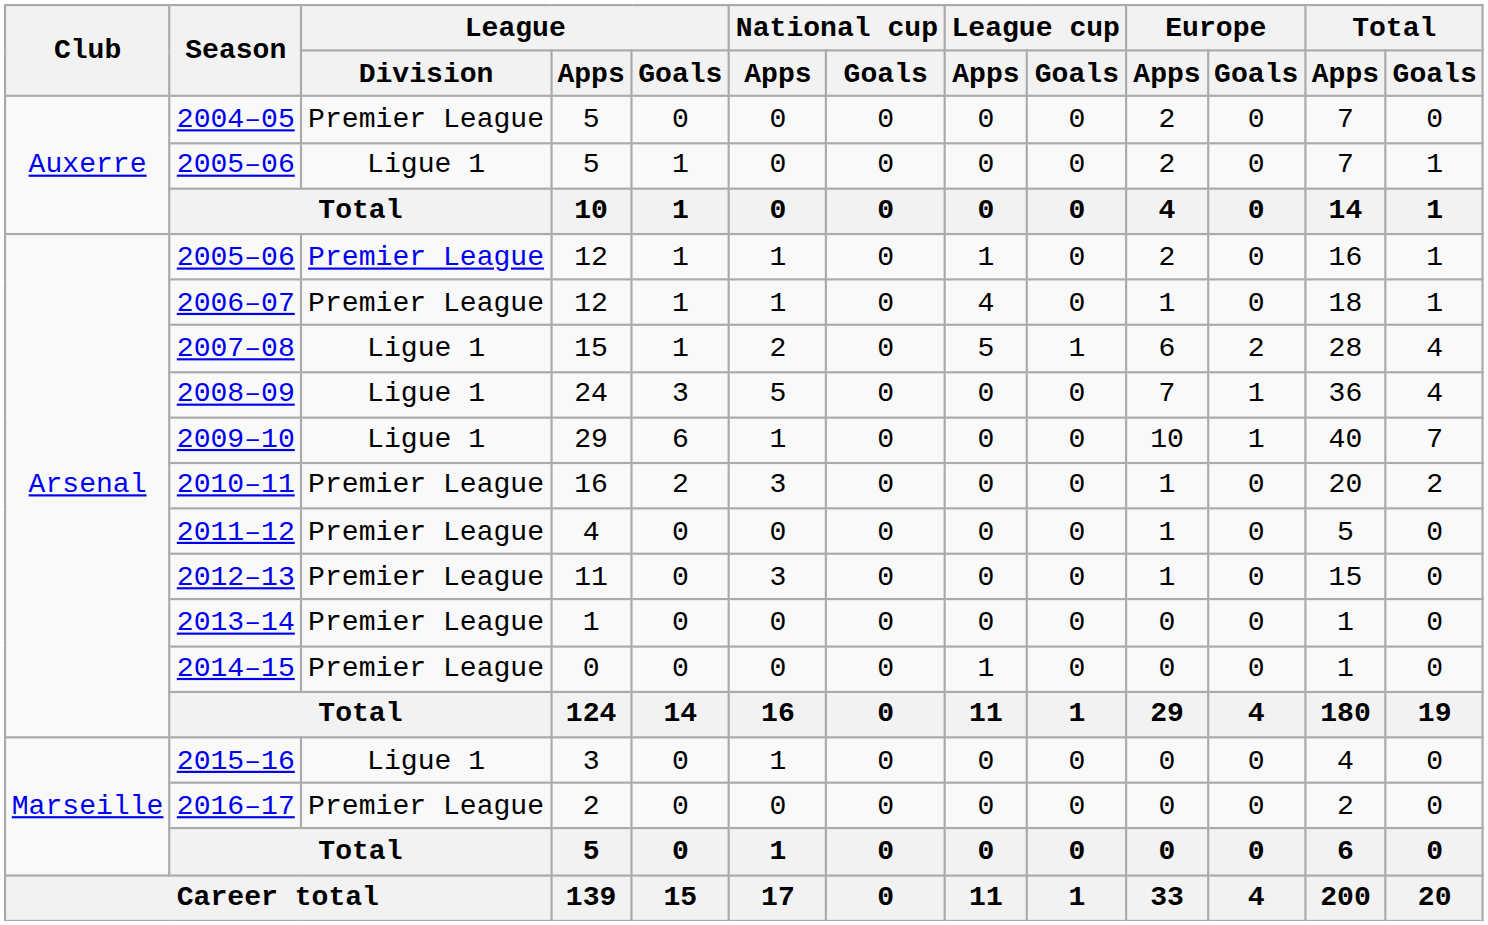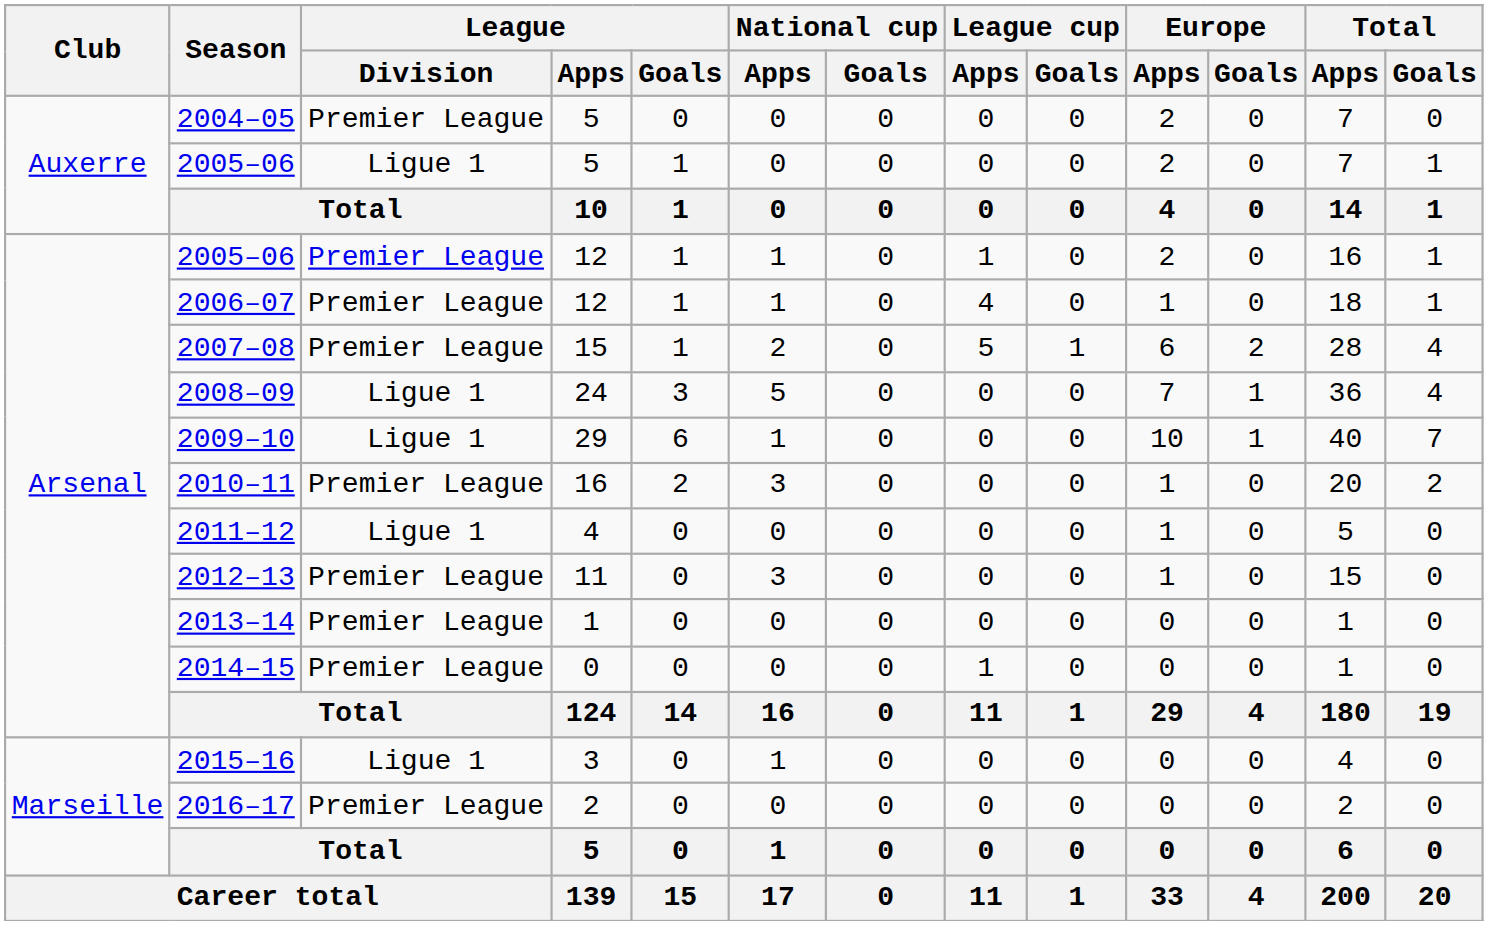2007–08 | League / Division: Ligue 1 -> Premier League
2011–12 | League / Division: Premier League -> Ligue 1
